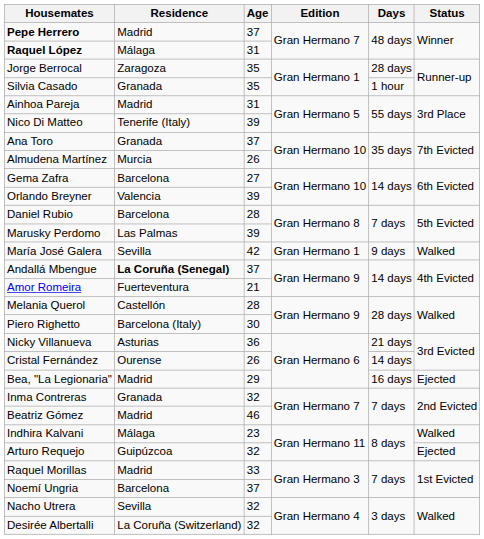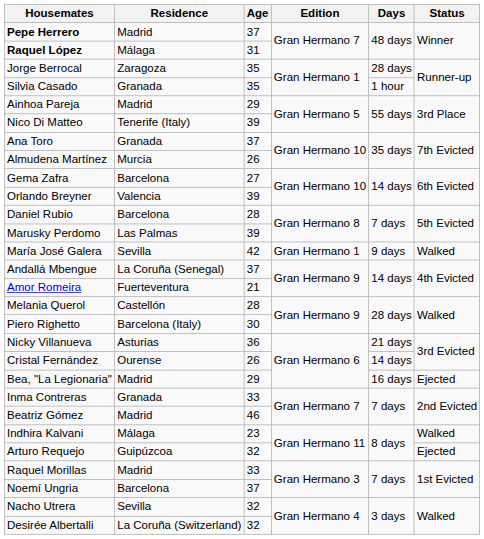Ainhoa Pareja | Age: 31 -> 29
Andallá Mbengue | Residence: bold -> normal
Inma Contreras | Age: 32 -> 33
